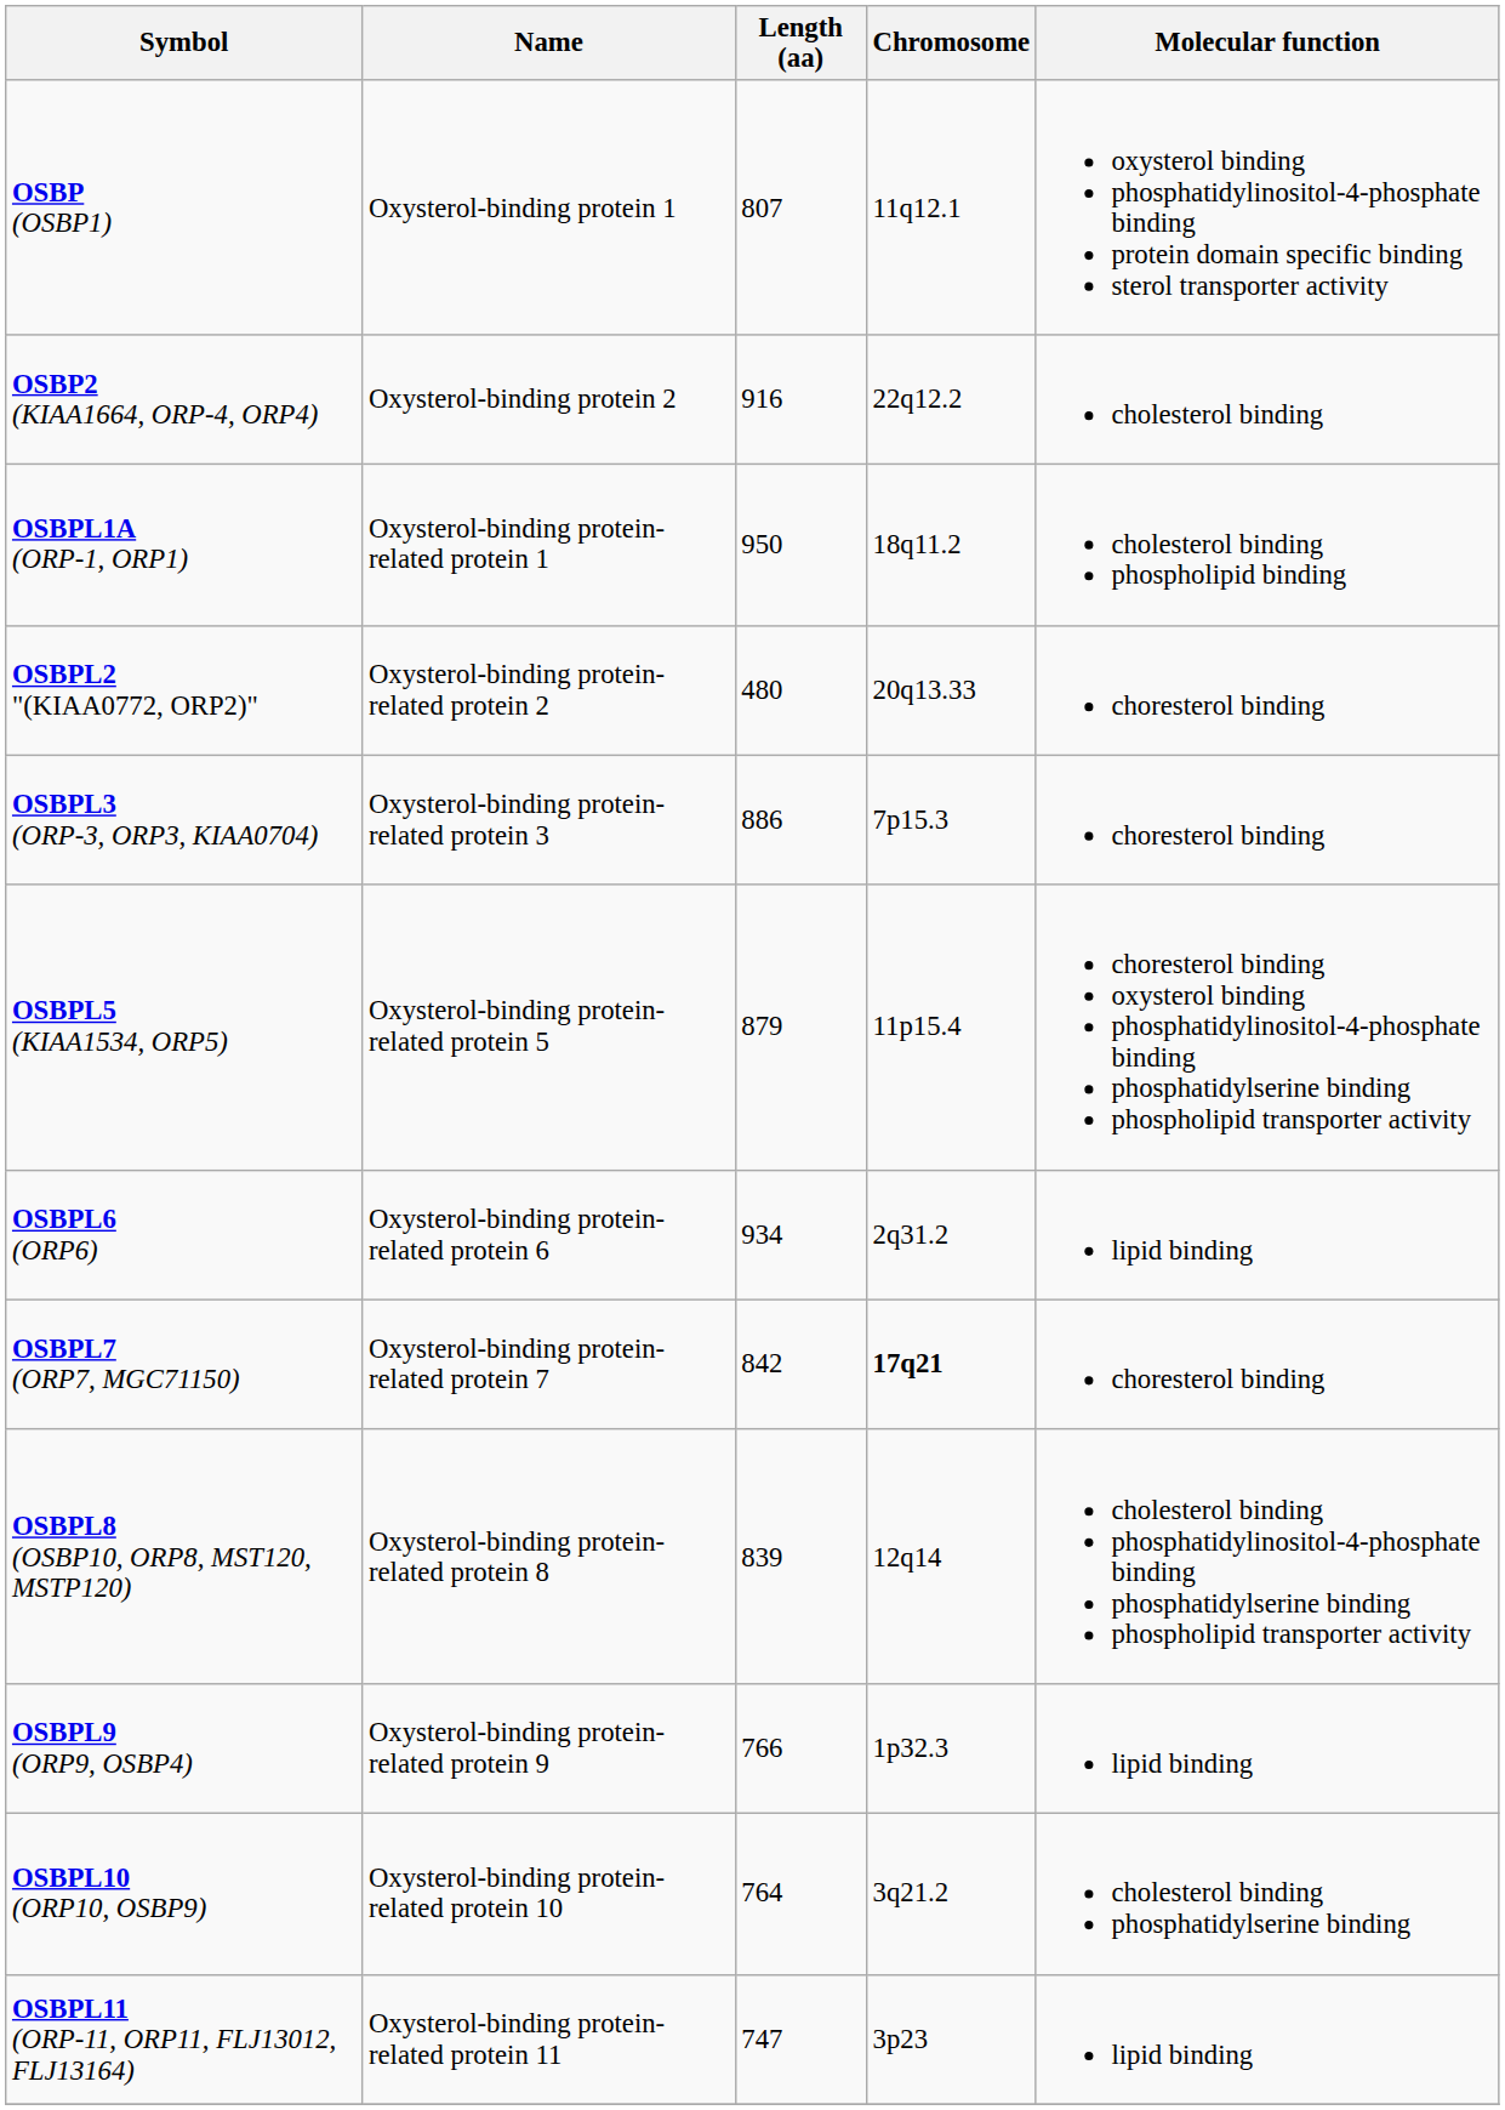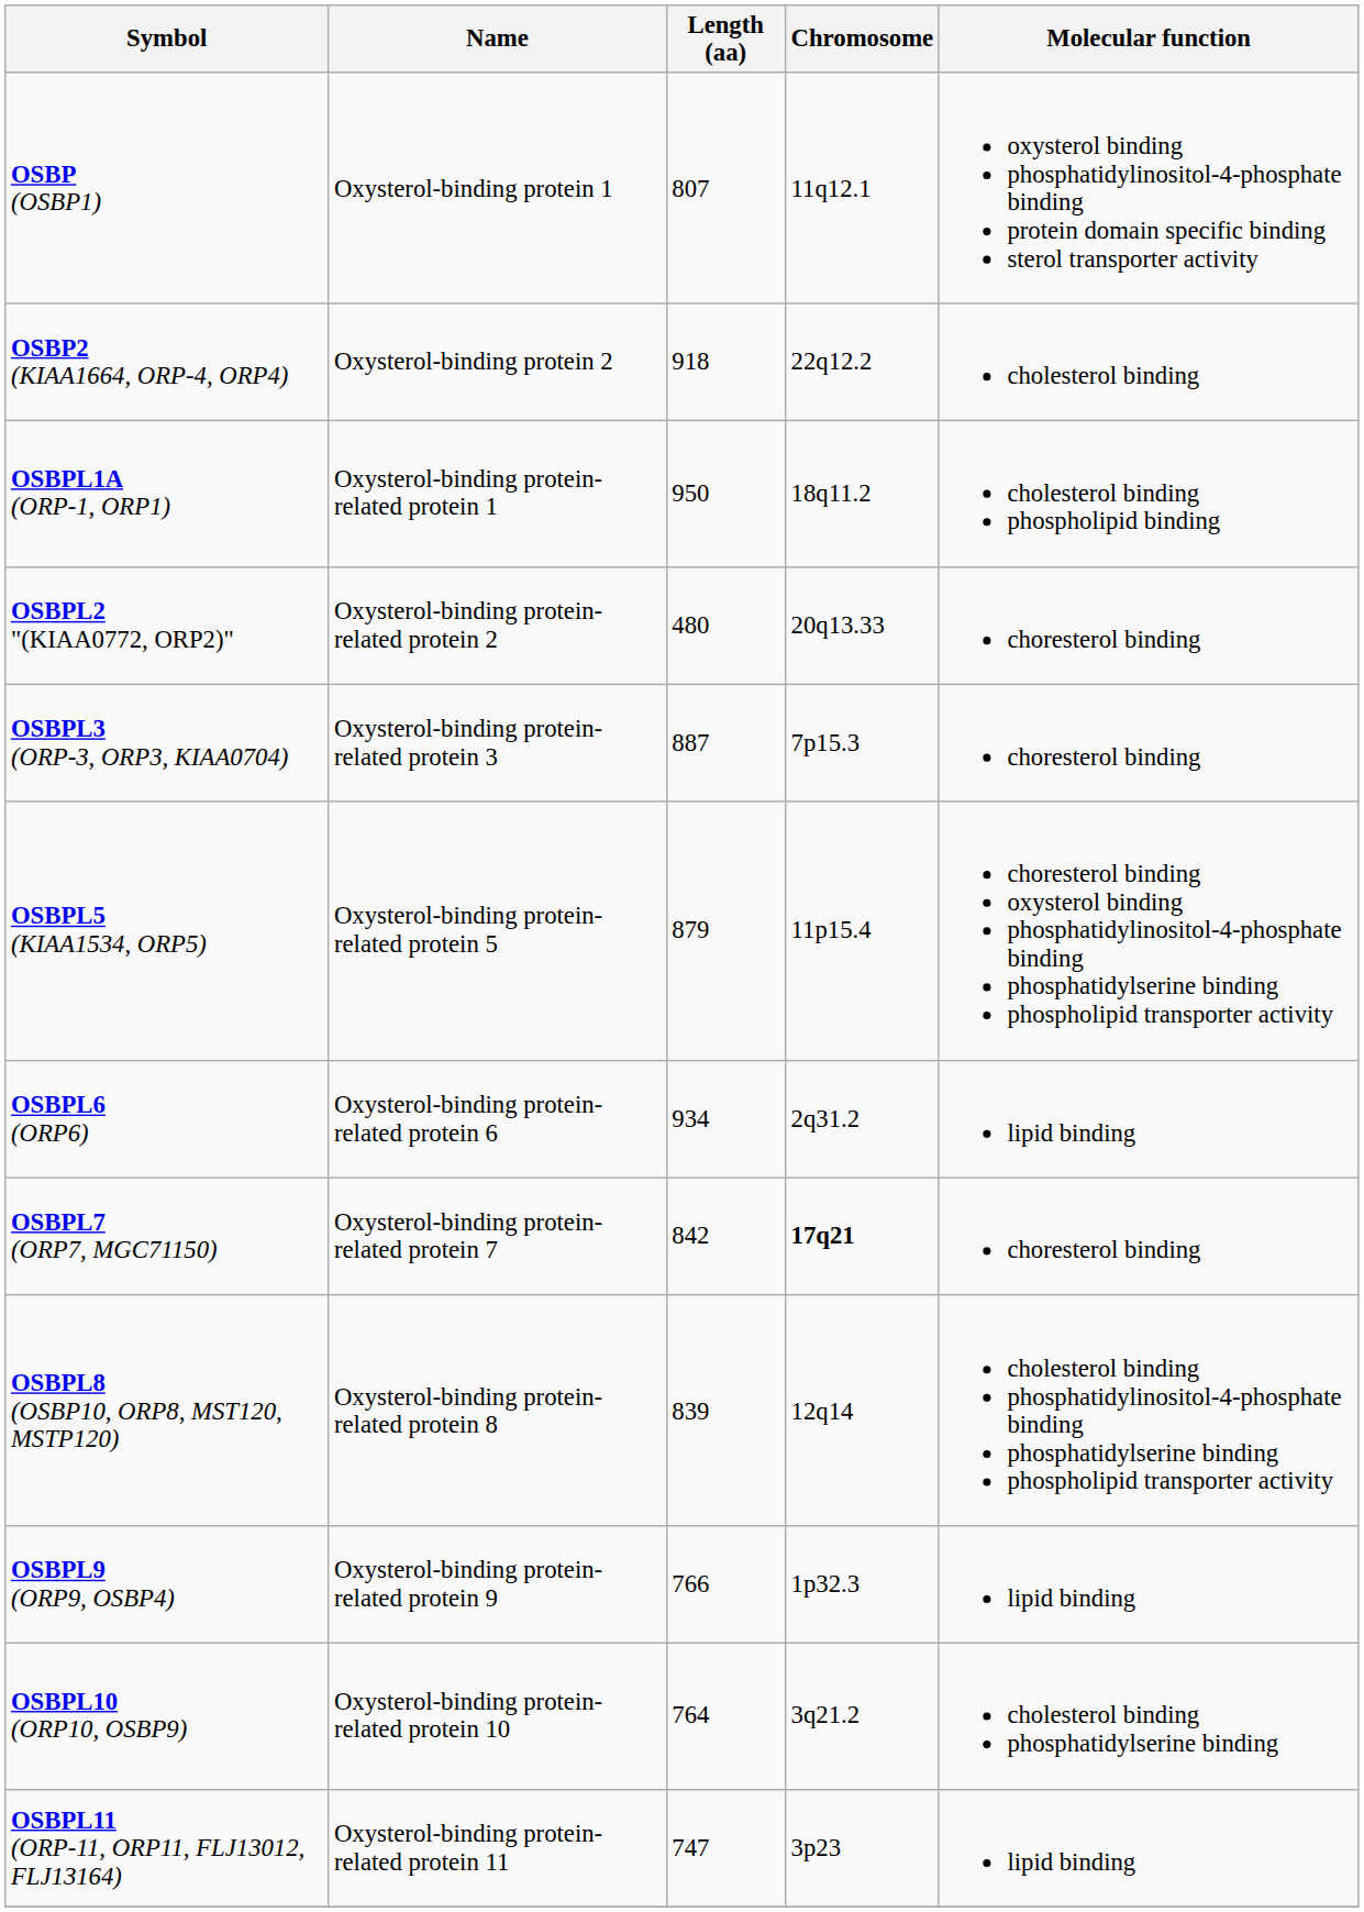OSBP2 (KIAA1664, ORP-4, ORP4) | Length (aa): 916 -> 918
OSBPL3 (ORP-3, ORP3, KIAA0704) | Length (aa): 886 -> 887
